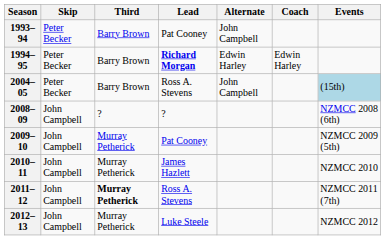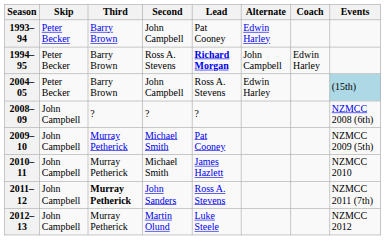+ column: Second | John Campbell | Ross A. Stevens | John Campbell | ? | Michael Smith | Michael Smith | John Sanders | Martin Olund
1993–94 | Alternate: John Campbell -> Edwin Harley
1994–95 | Alternate: Edwin Harley -> John Campbell
2004–05 | Alternate: John Campbell -> Edwin Harley
